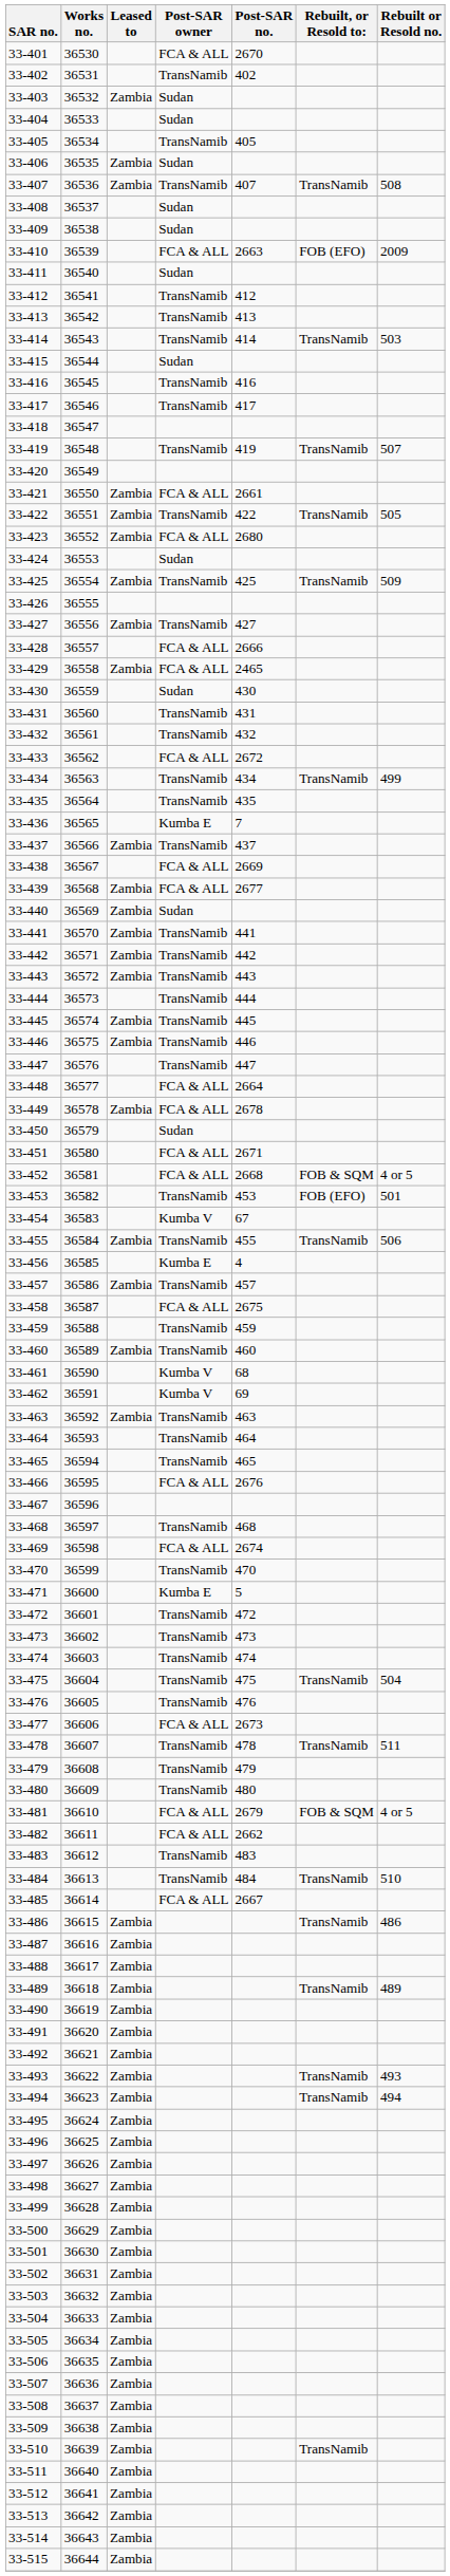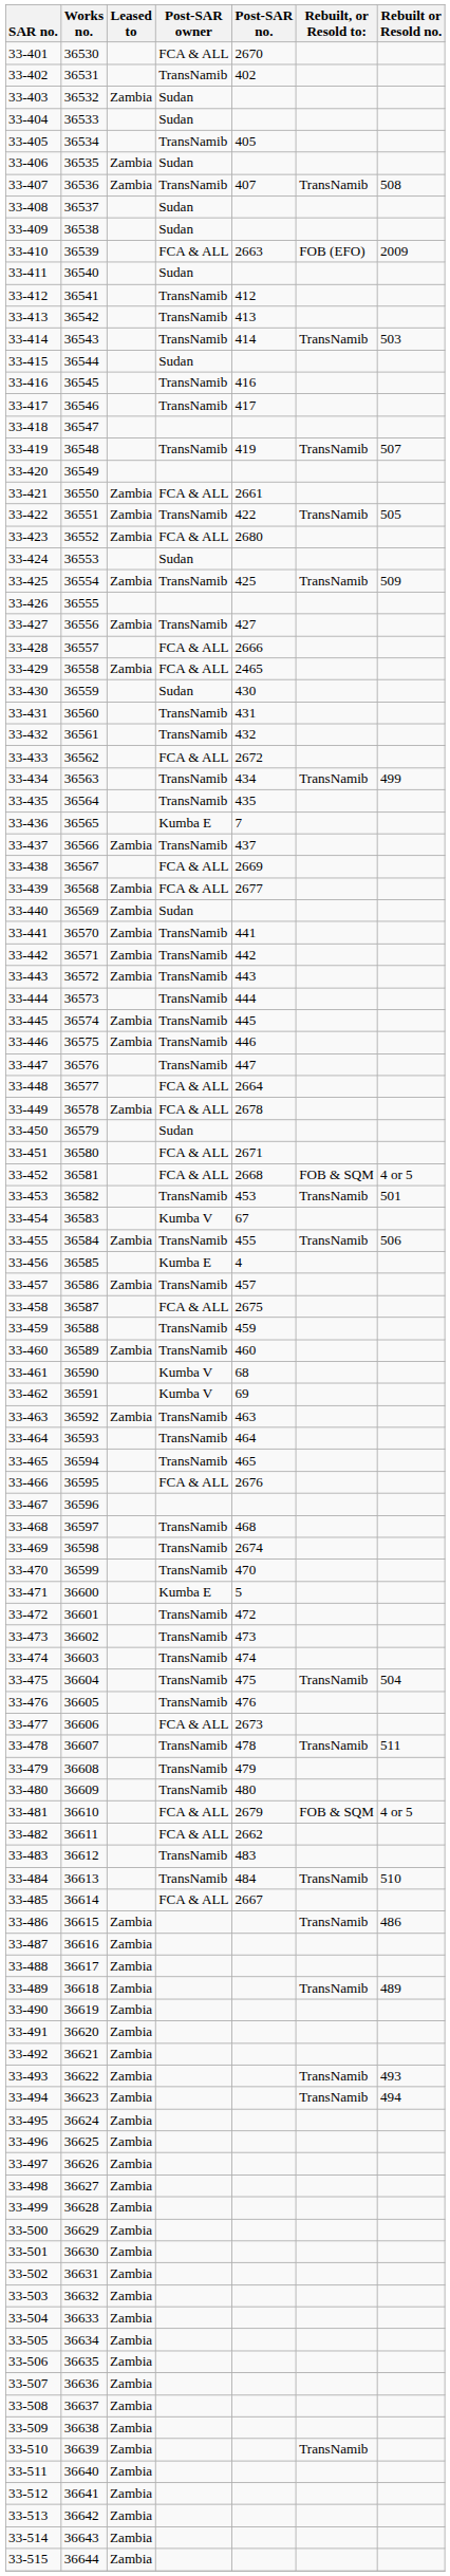33-453 | Rebuilt, or Resold to:: FOB (EFO) -> TransNamib
33-469 | Post-SAR owner: FCA & ALL -> TransNamib
